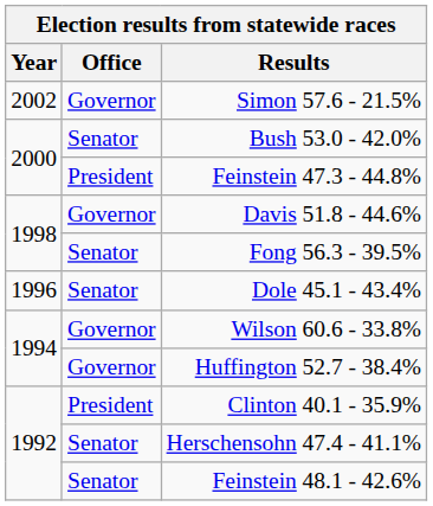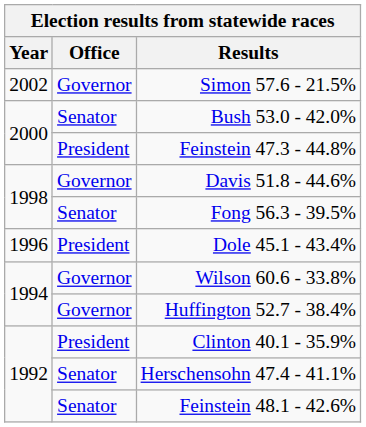Dole 45.1 - 43.4% | Office: Senator -> President
